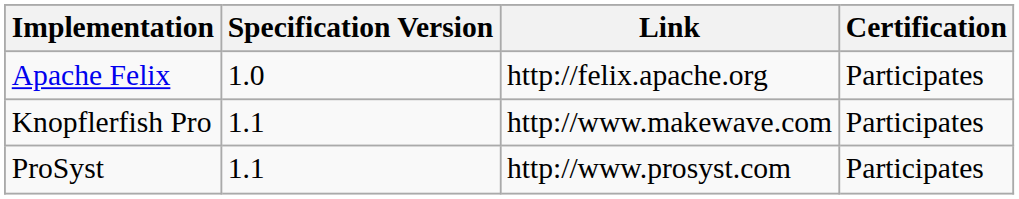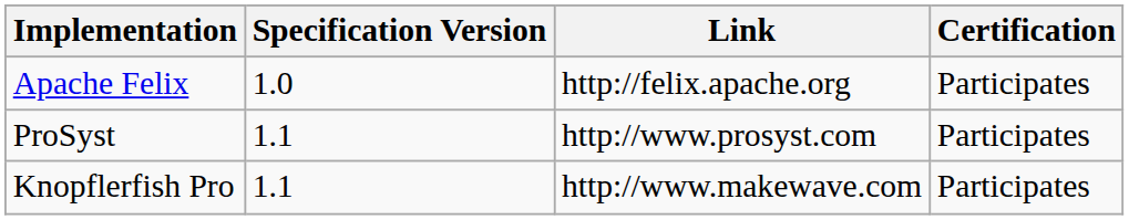rows swapped: Knopflerfish Pro <-> ProSyst
